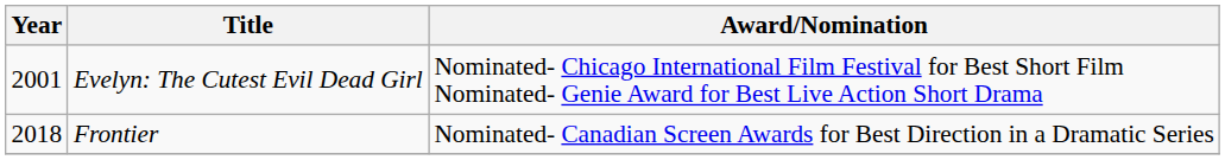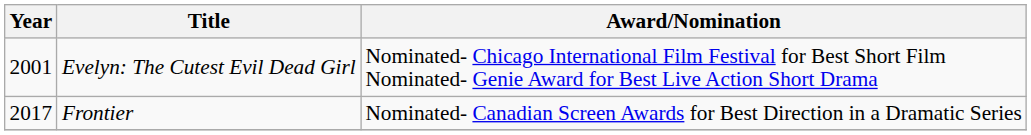Frontier | Year: 2018 -> 2017
